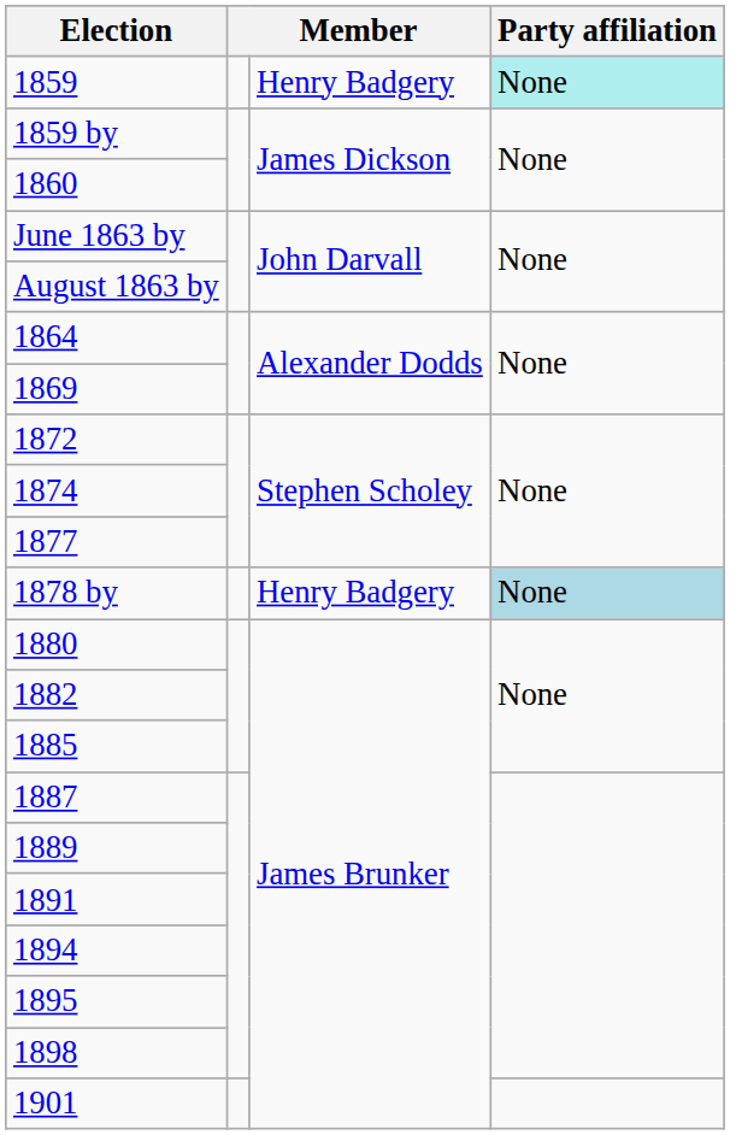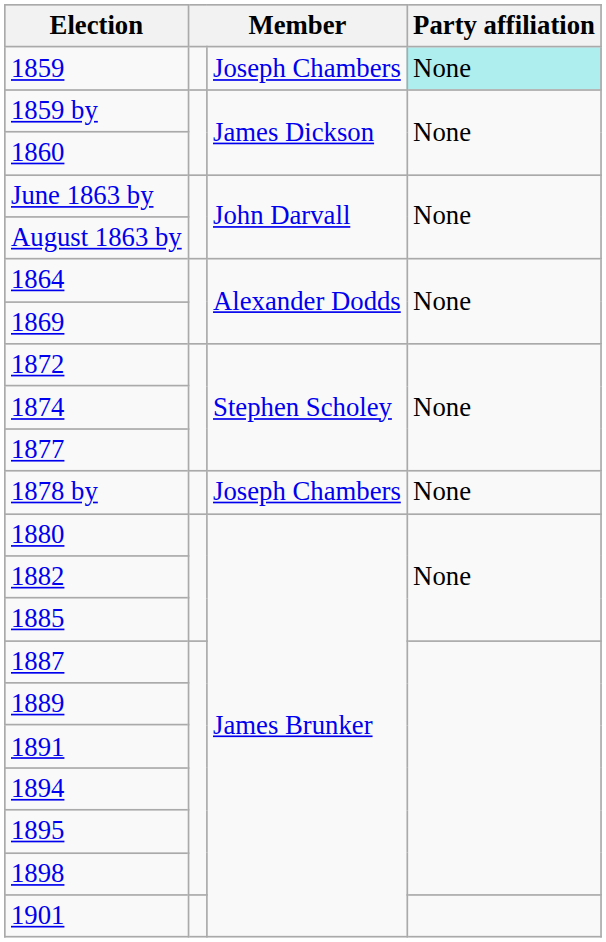1859 | column 3: Henry Badgery -> Joseph Chambers
1878 by | column 3: Henry Badgery -> Joseph Chambers
1878 by | Party affiliation: lightblue background -> no background
